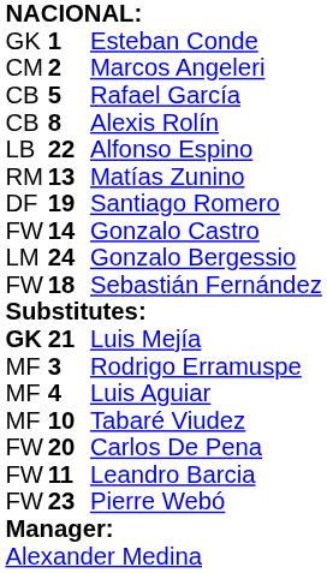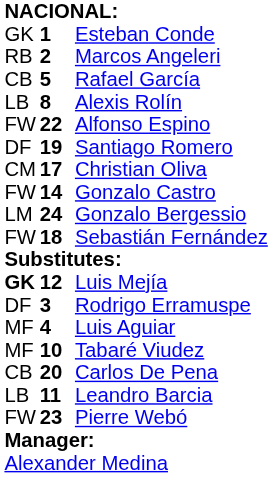Marcos Angeleri | column 1: CM -> RB
Alexis Rolín | column 1: CB -> LB
Alfonso Espino | column 1: LB -> FW
- row: RM | 13 | Matías Zunino
+ row: CM | 17 | Christian Oliva
Luis Mejía | column 2: 21 -> 12
Rodrigo Erramuspe | column 1: MF -> DF
Carlos De Pena | column 1: FW -> CB
Leandro Barcia | column 1: FW -> LB
